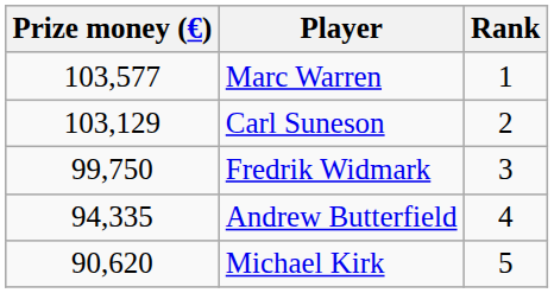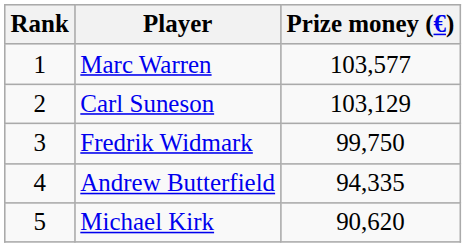columns swapped: Rank <-> Prize money (€)
